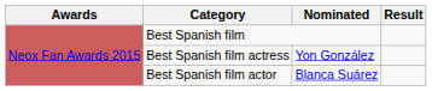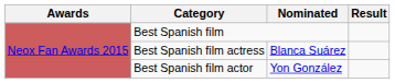Best Spanish film actress | Nominated: Yon González -> Blanca Suárez
Best Spanish film actor | Nominated: Blanca Suárez -> Yon González
